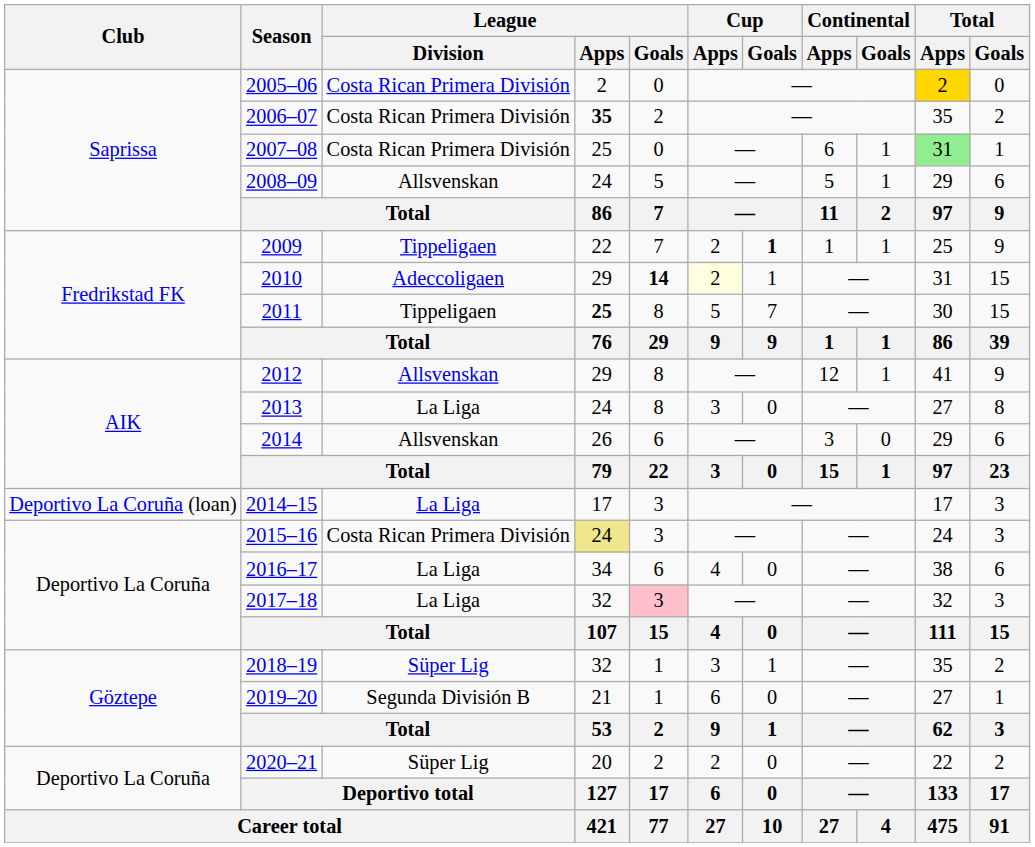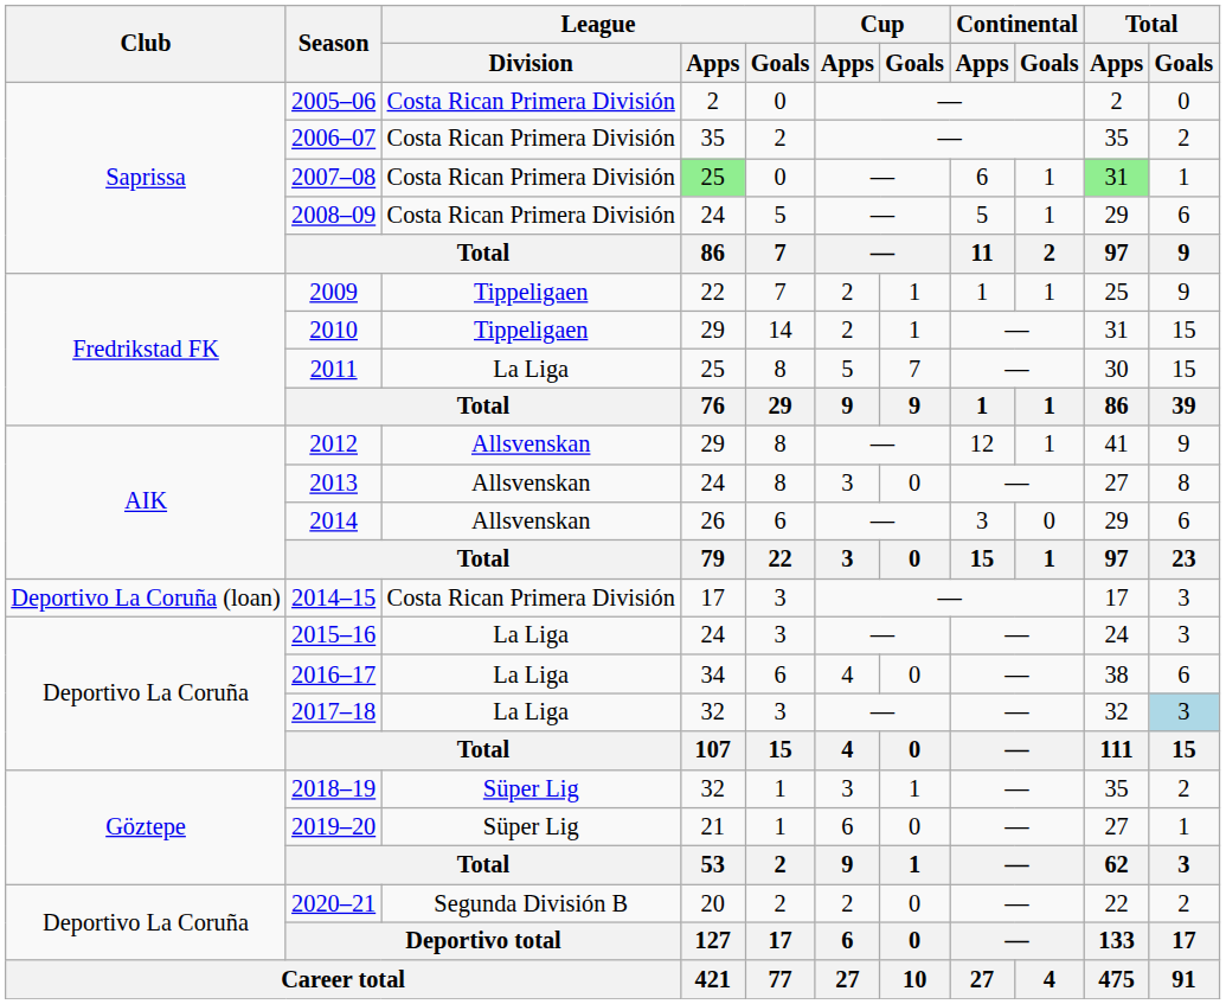2005–06 | Total / Apps: gold background -> no background
2006–07 | League / Apps: bold -> normal
2007–08 | League / Apps: no background -> lightgreen background
2008–09 | League / Division: Allsvenskan -> Costa Rican Primera División
2009 | Cup / Goals: bold -> normal
2010 | League / Division: Adeccoligaen -> Tippeligaen
2010 | League / Goals: bold -> normal
2010 | Cup / Apps: lightyellow background -> no background
2011 | League / Division: Tippeligaen -> La Liga
2011 | League / Apps: bold -> normal
2013 | League / Division: La Liga -> Allsvenskan
2014–15 | League / Division: La Liga -> Costa Rican Primera División
2015–16 | League / Division: Costa Rican Primera División -> La Liga
2015–16 | League / Apps: khaki background -> no background
2017–18 | League / Goals: pink background -> no background
2017–18 | Total / Goals: no background -> lightblue background
2019–20 | League / Division: Segunda División B -> Süper Lig
2020–21 | League / Division: Süper Lig -> Segunda División B
